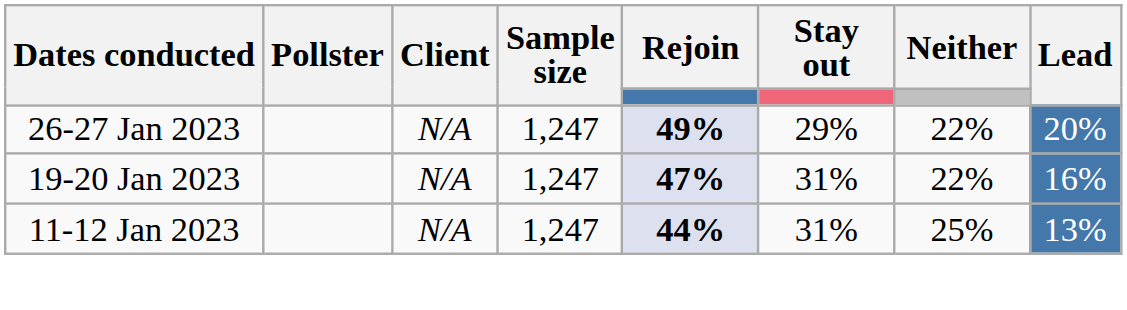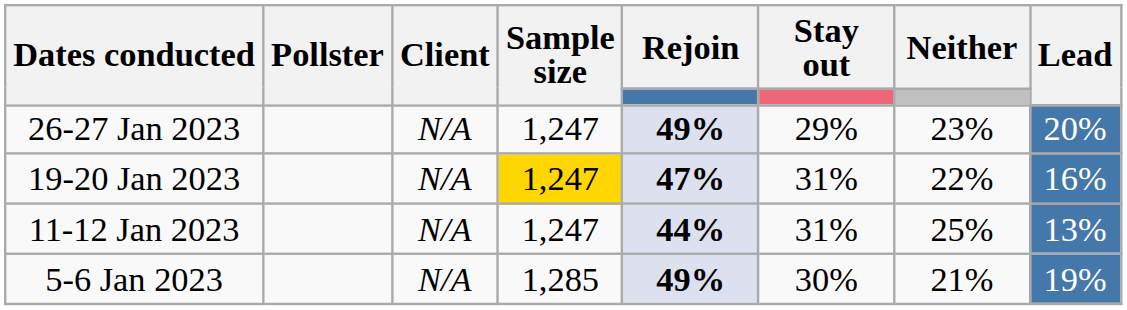26-27 Jan 2023 | Neither: 22% -> 23%
19-20 Jan 2023 | Sample size: no background -> gold background
+ row: 5-6 Jan 2023 | N/A | 1,285 | 49% | 30% | 21% | 19%
